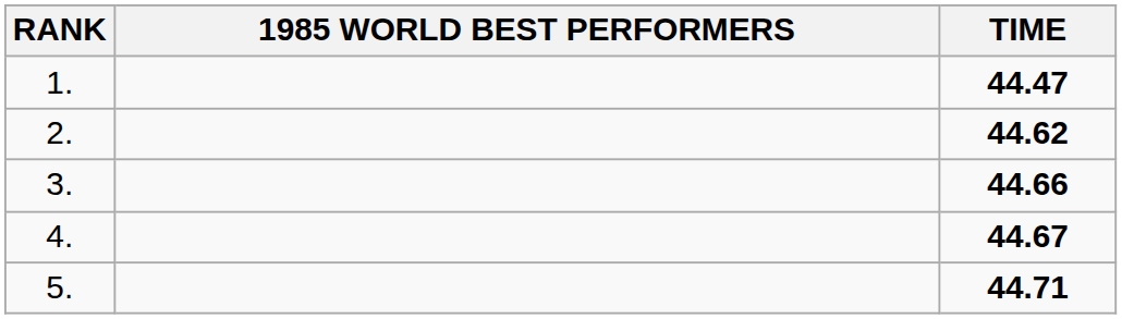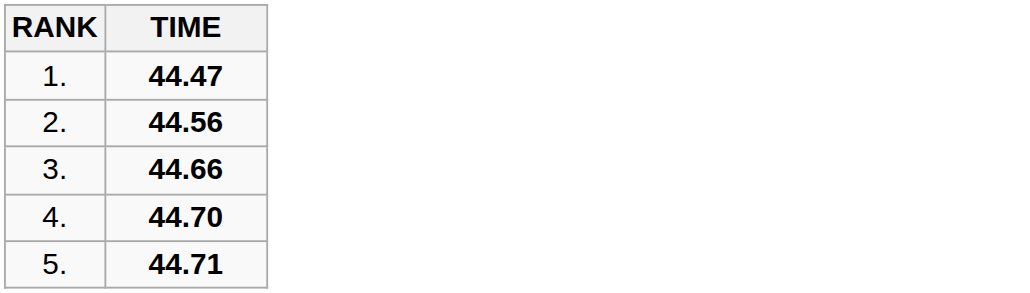- column: 1985 WORLD BEST PERFORMERS
2. | TIME: 44.62 -> 44.56
4. | TIME: 44.67 -> 44.70
